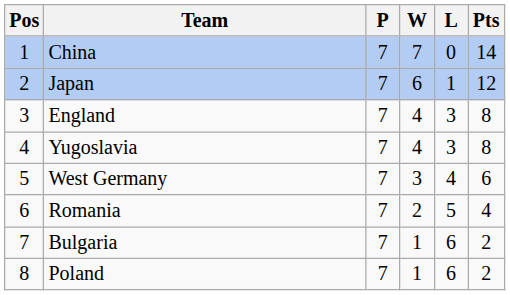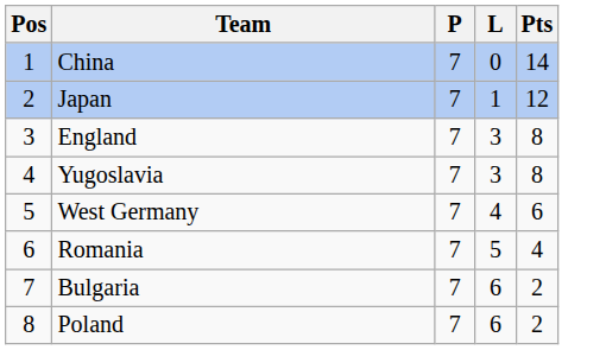- column: W | 7 | 6 | 4 | 4 | 3 | 2 | 1 | 1
